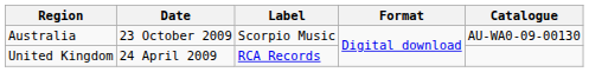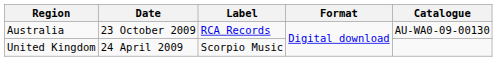Australia | Label: Scorpio Music -> RCA Records
United Kingdom | Label: RCA Records -> Scorpio Music
